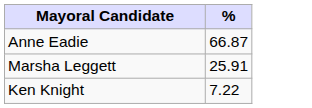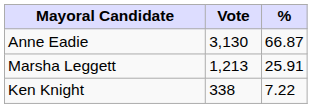+ column: Vote | 3,130 | 1,213 | 338
